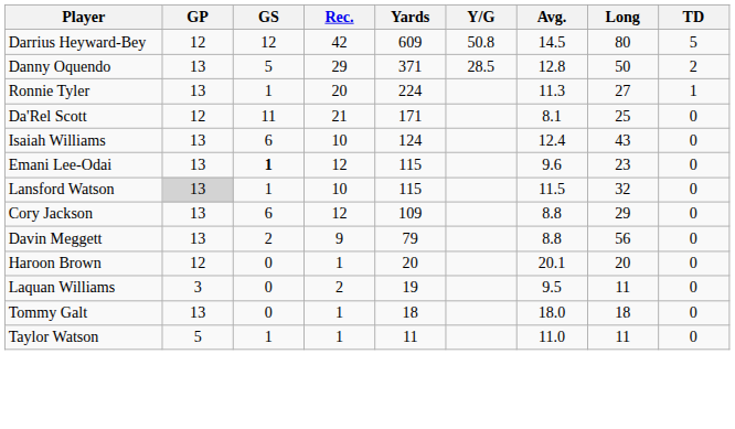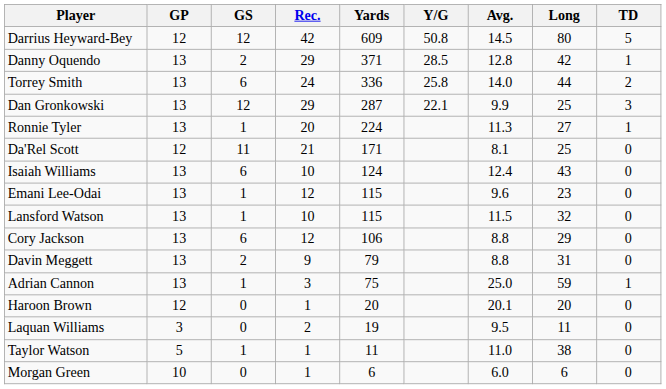Danny Oquendo | GS: 5 -> 2
Danny Oquendo | Long: 50 -> 42
Danny Oquendo | TD: 2 -> 1
+ row: Torrey Smith | 13 | 6 | 24 | 336 | 25.8 | 14.0 | 44 | 2
+ row: Dan Gronkowski | 13 | 12 | 29 | 287 | 22.1 | 9.9 | 25 | 3
Emani Lee-Odai | GS: bold -> normal
Lansford Watson | GP: lightgrey background -> no background
Cory Jackson | Yards: 109 -> 106
Davin Meggett | Long: 56 -> 31
+ row: Adrian Cannon | 13 | 1 | 3 | 75 | 25.0 | 59 | 1
- row: Tommy Galt | 13 | 0 | 1 | 18 | 18.0 | 18 | 0
Taylor Watson | Long: 11 -> 38
+ row: Morgan Green | 10 | 0 | 1 | 6 | 6.0 | 6 | 0
